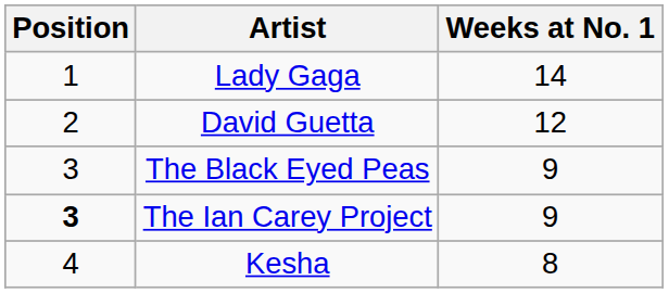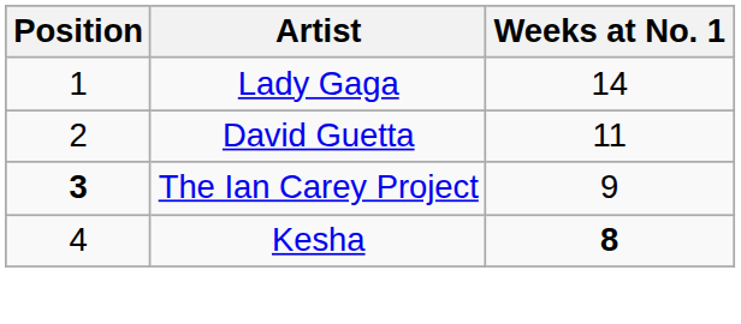David Guetta | Weeks at No. 1: 12 -> 11
- row: 3 | The Black Eyed Peas | 9
Kesha | Weeks at No. 1: normal -> bold
